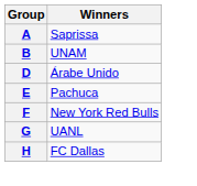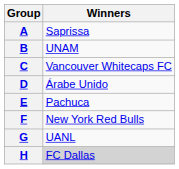+ row: C | Vancouver Whitecaps FC
H | Winners: no background -> lightgrey background
